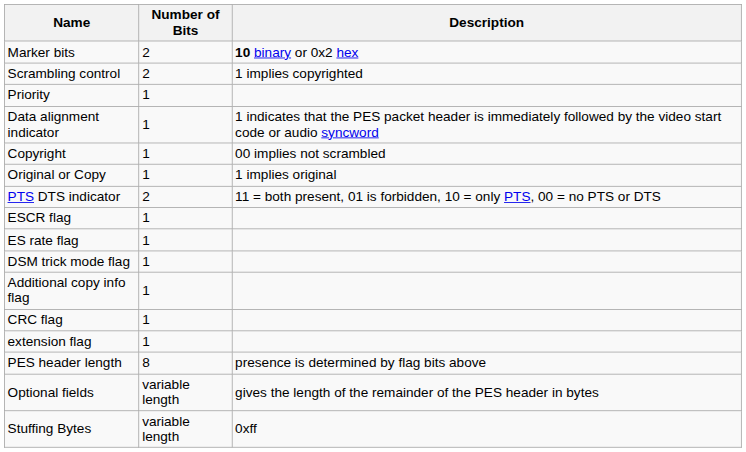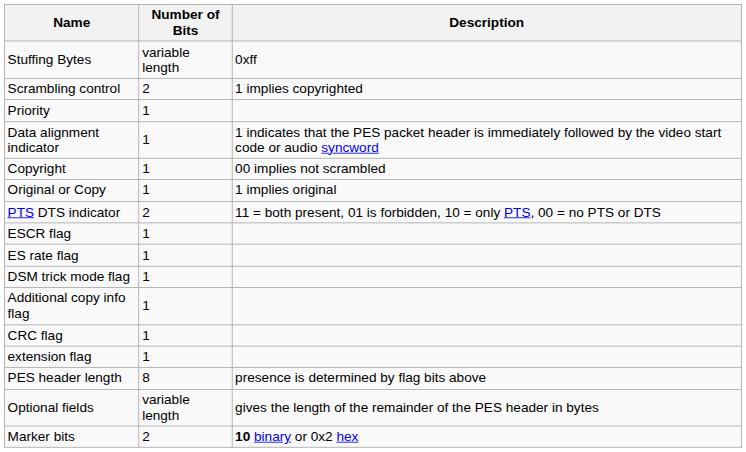rows swapped: Marker bits <-> Stuffing Bytes
